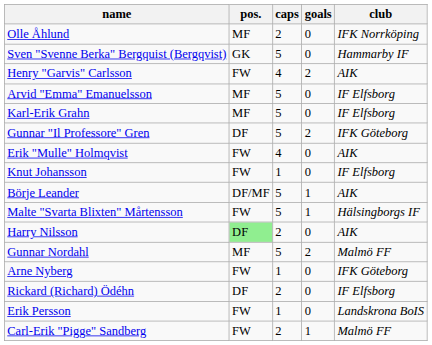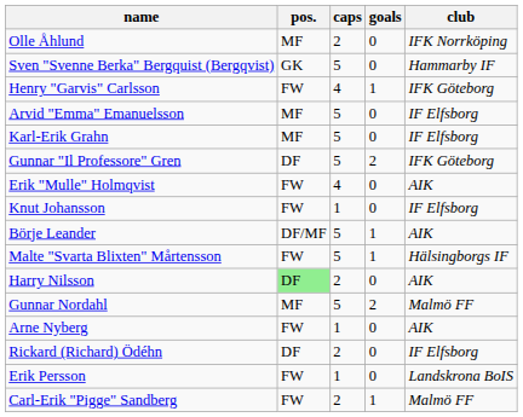Henry "Garvis" Carlsson | goals: 2 -> 1
Henry "Garvis" Carlsson | club: AIK -> IFK Göteborg
Arne Nyberg | club: IFK Göteborg -> AIK
